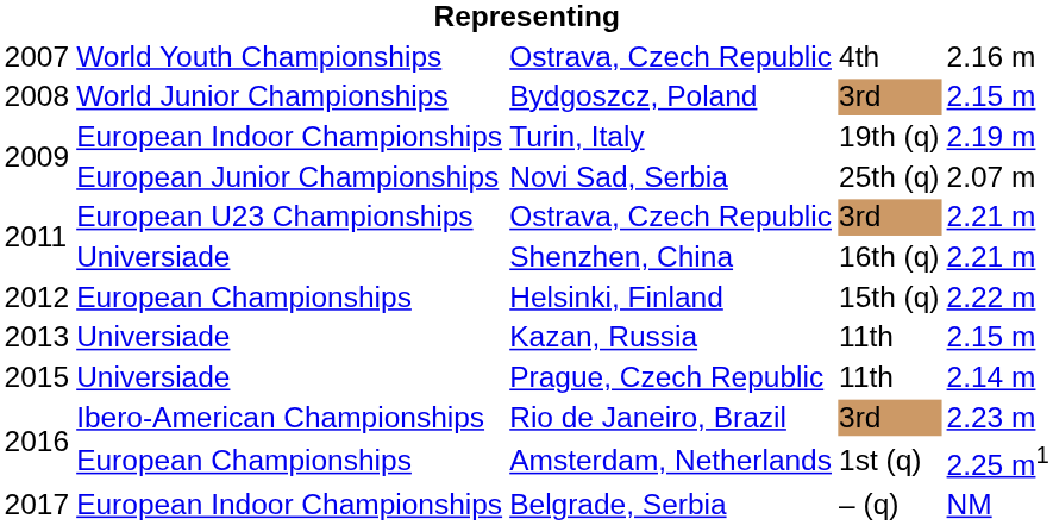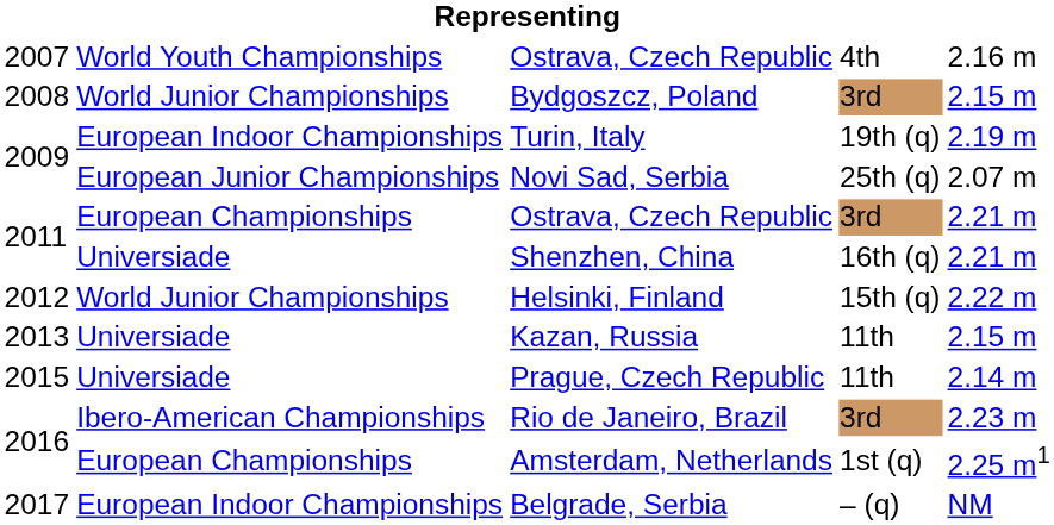2011 / Ostrava, Czech Republic | column 2: European U23 Championships -> European Championships
Helsinki, Finland | column 2: European Championships -> World Junior Championships
